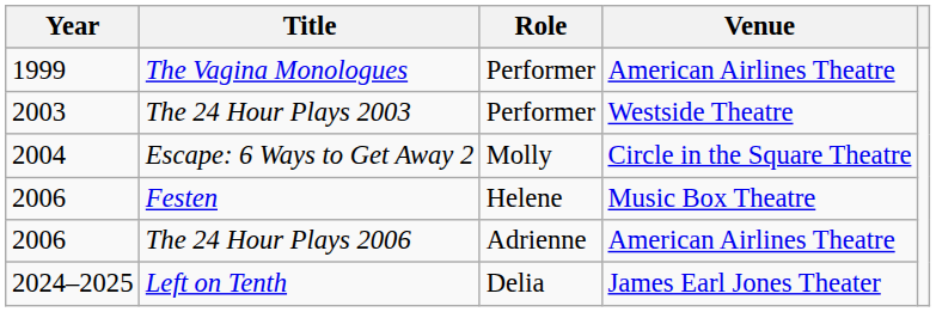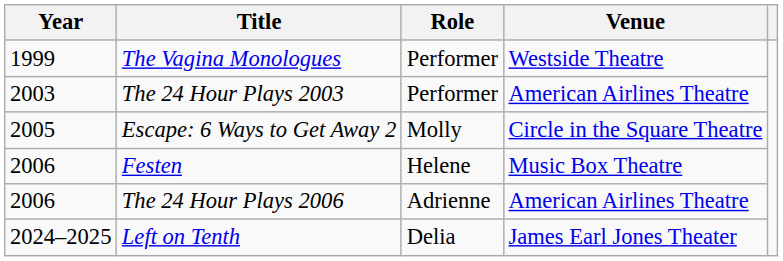The Vagina Monologues | Venue: American Airlines Theatre -> Westside Theatre
The 24 Hour Plays 2003 | Venue: Westside Theatre -> American Airlines Theatre
Escape: 6 Ways to Get Away 2 | Year: 2004 -> 2005
